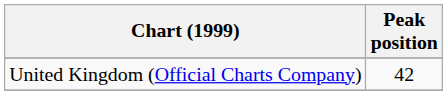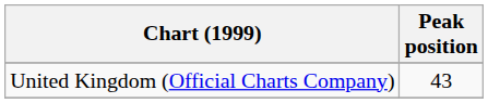United Kingdom (Official Charts Company) | Peak position: 42 -> 43
